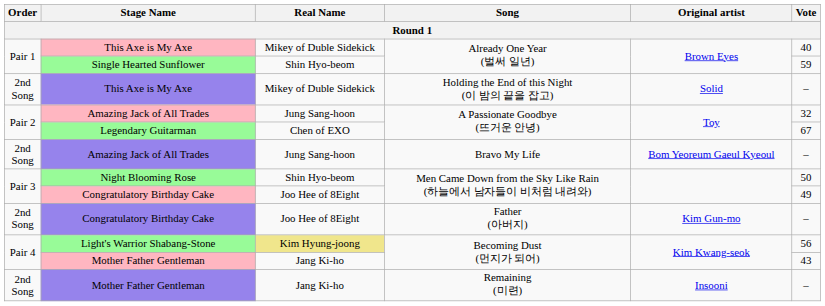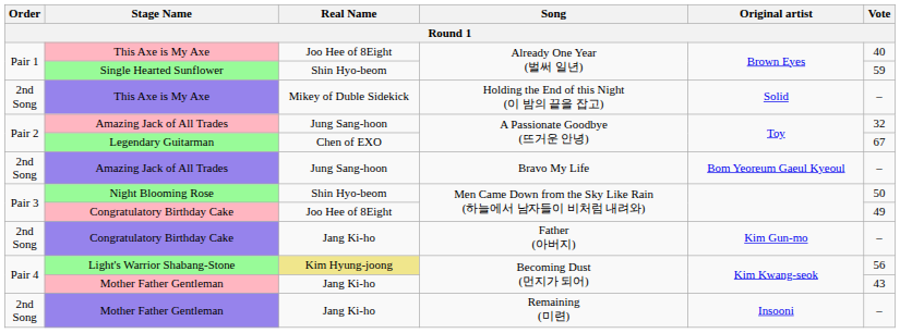This Axe is My Axe / Already One Year (벌써 일년) | Real Name: Mikey of Duble Sidekick -> Joo Hee of 8Eight
Congratulatory Birthday Cake / Father (아버지) | Real Name: Joo Hee of 8Eight -> Jang Ki-ho
